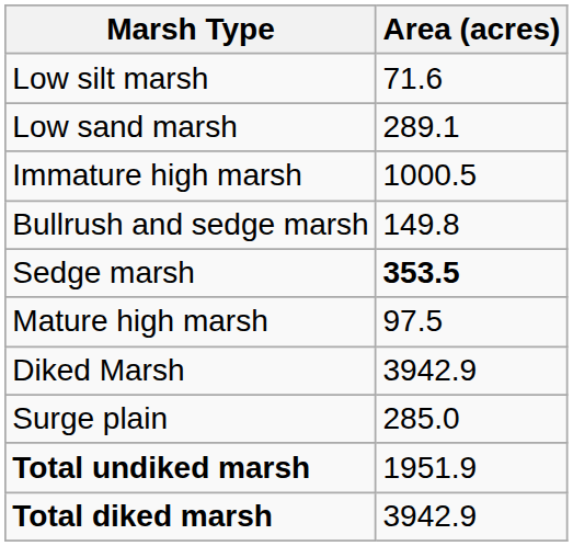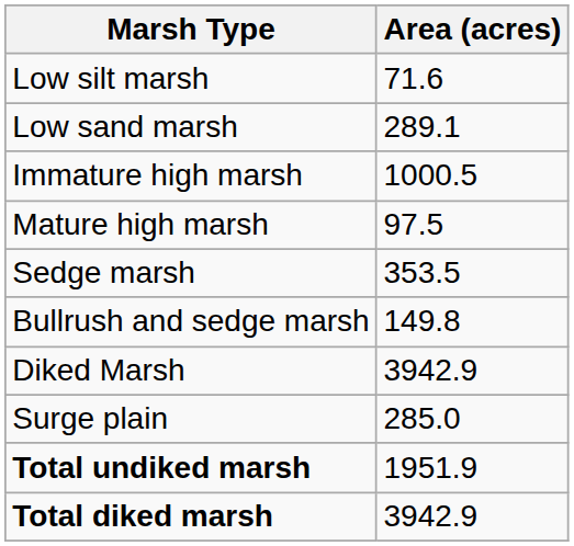rows swapped: Mature high marsh <-> Bullrush and sedge marsh
Sedge marsh | Area (acres): bold -> normal
